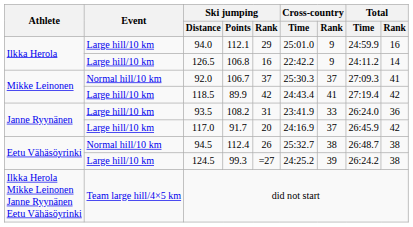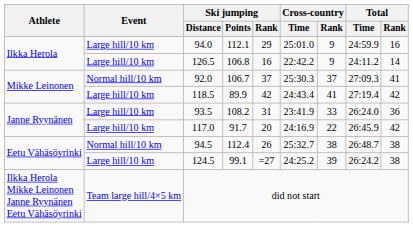117.0 | Cross-country / Rank: 37 -> 22
124.5 | Ski jumping / Points: 99.3 -> 99.1
